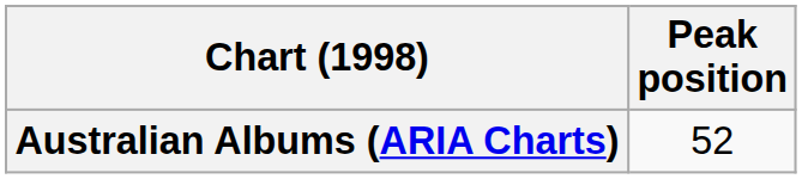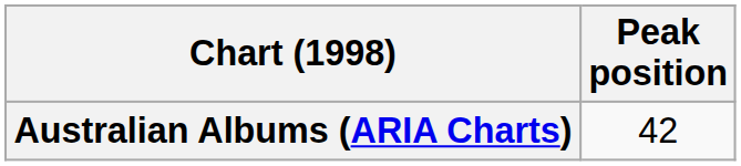Australian Albums (ARIA Charts) | Peak position: 52 -> 42
